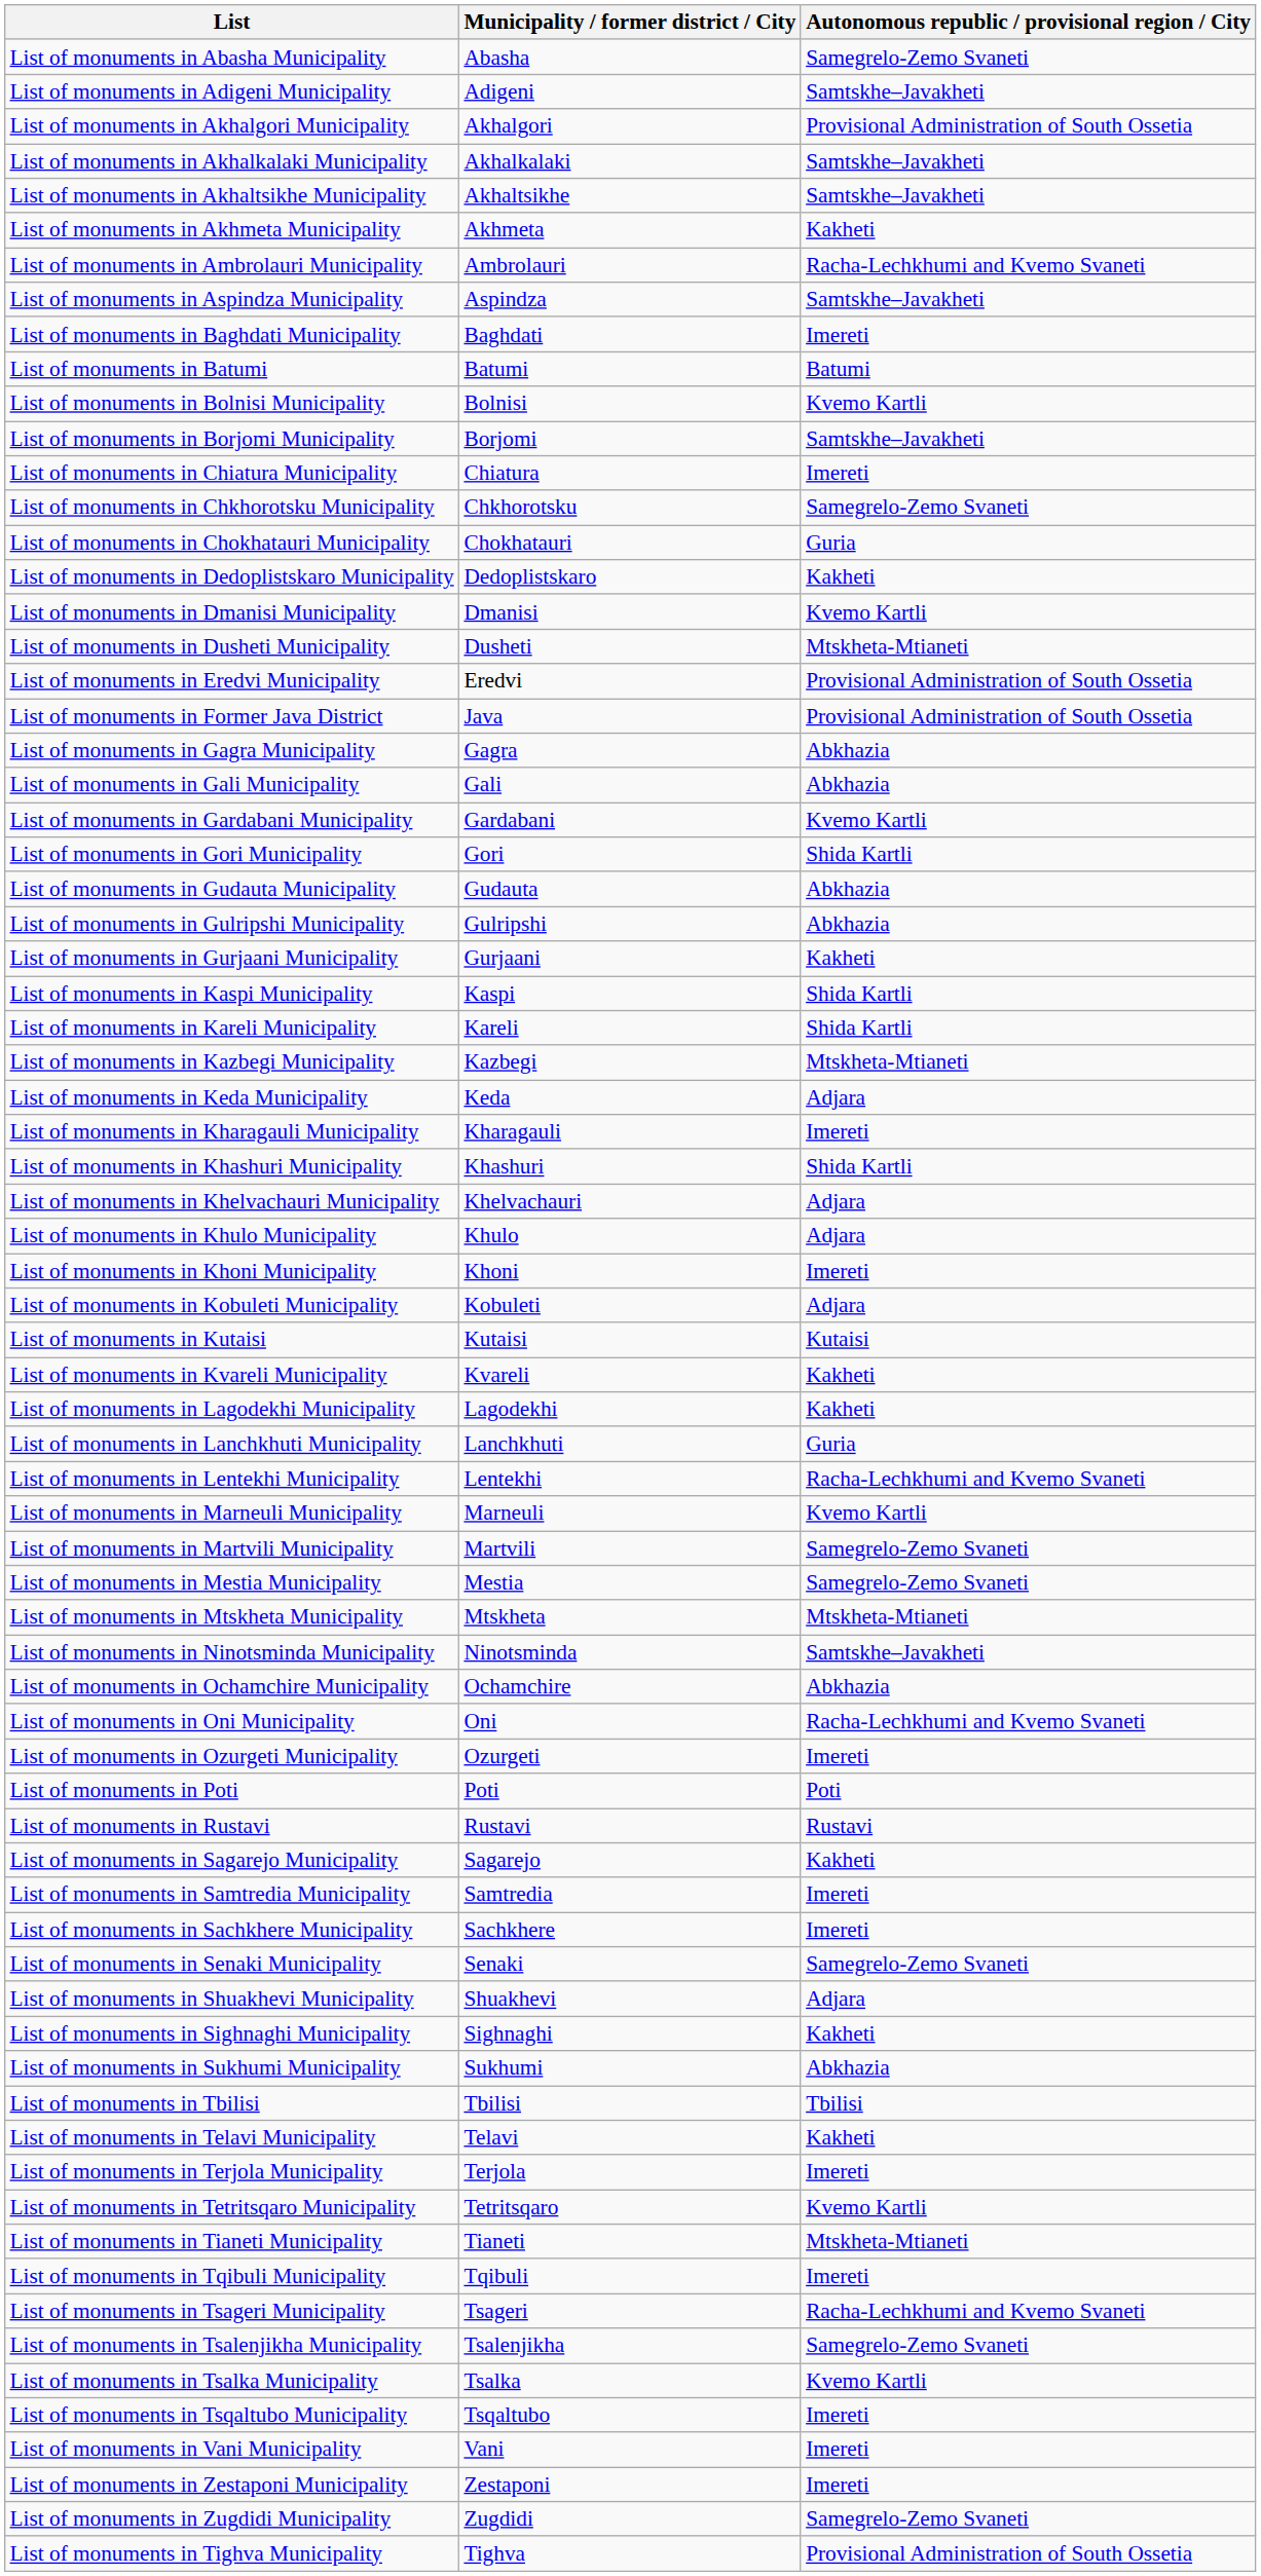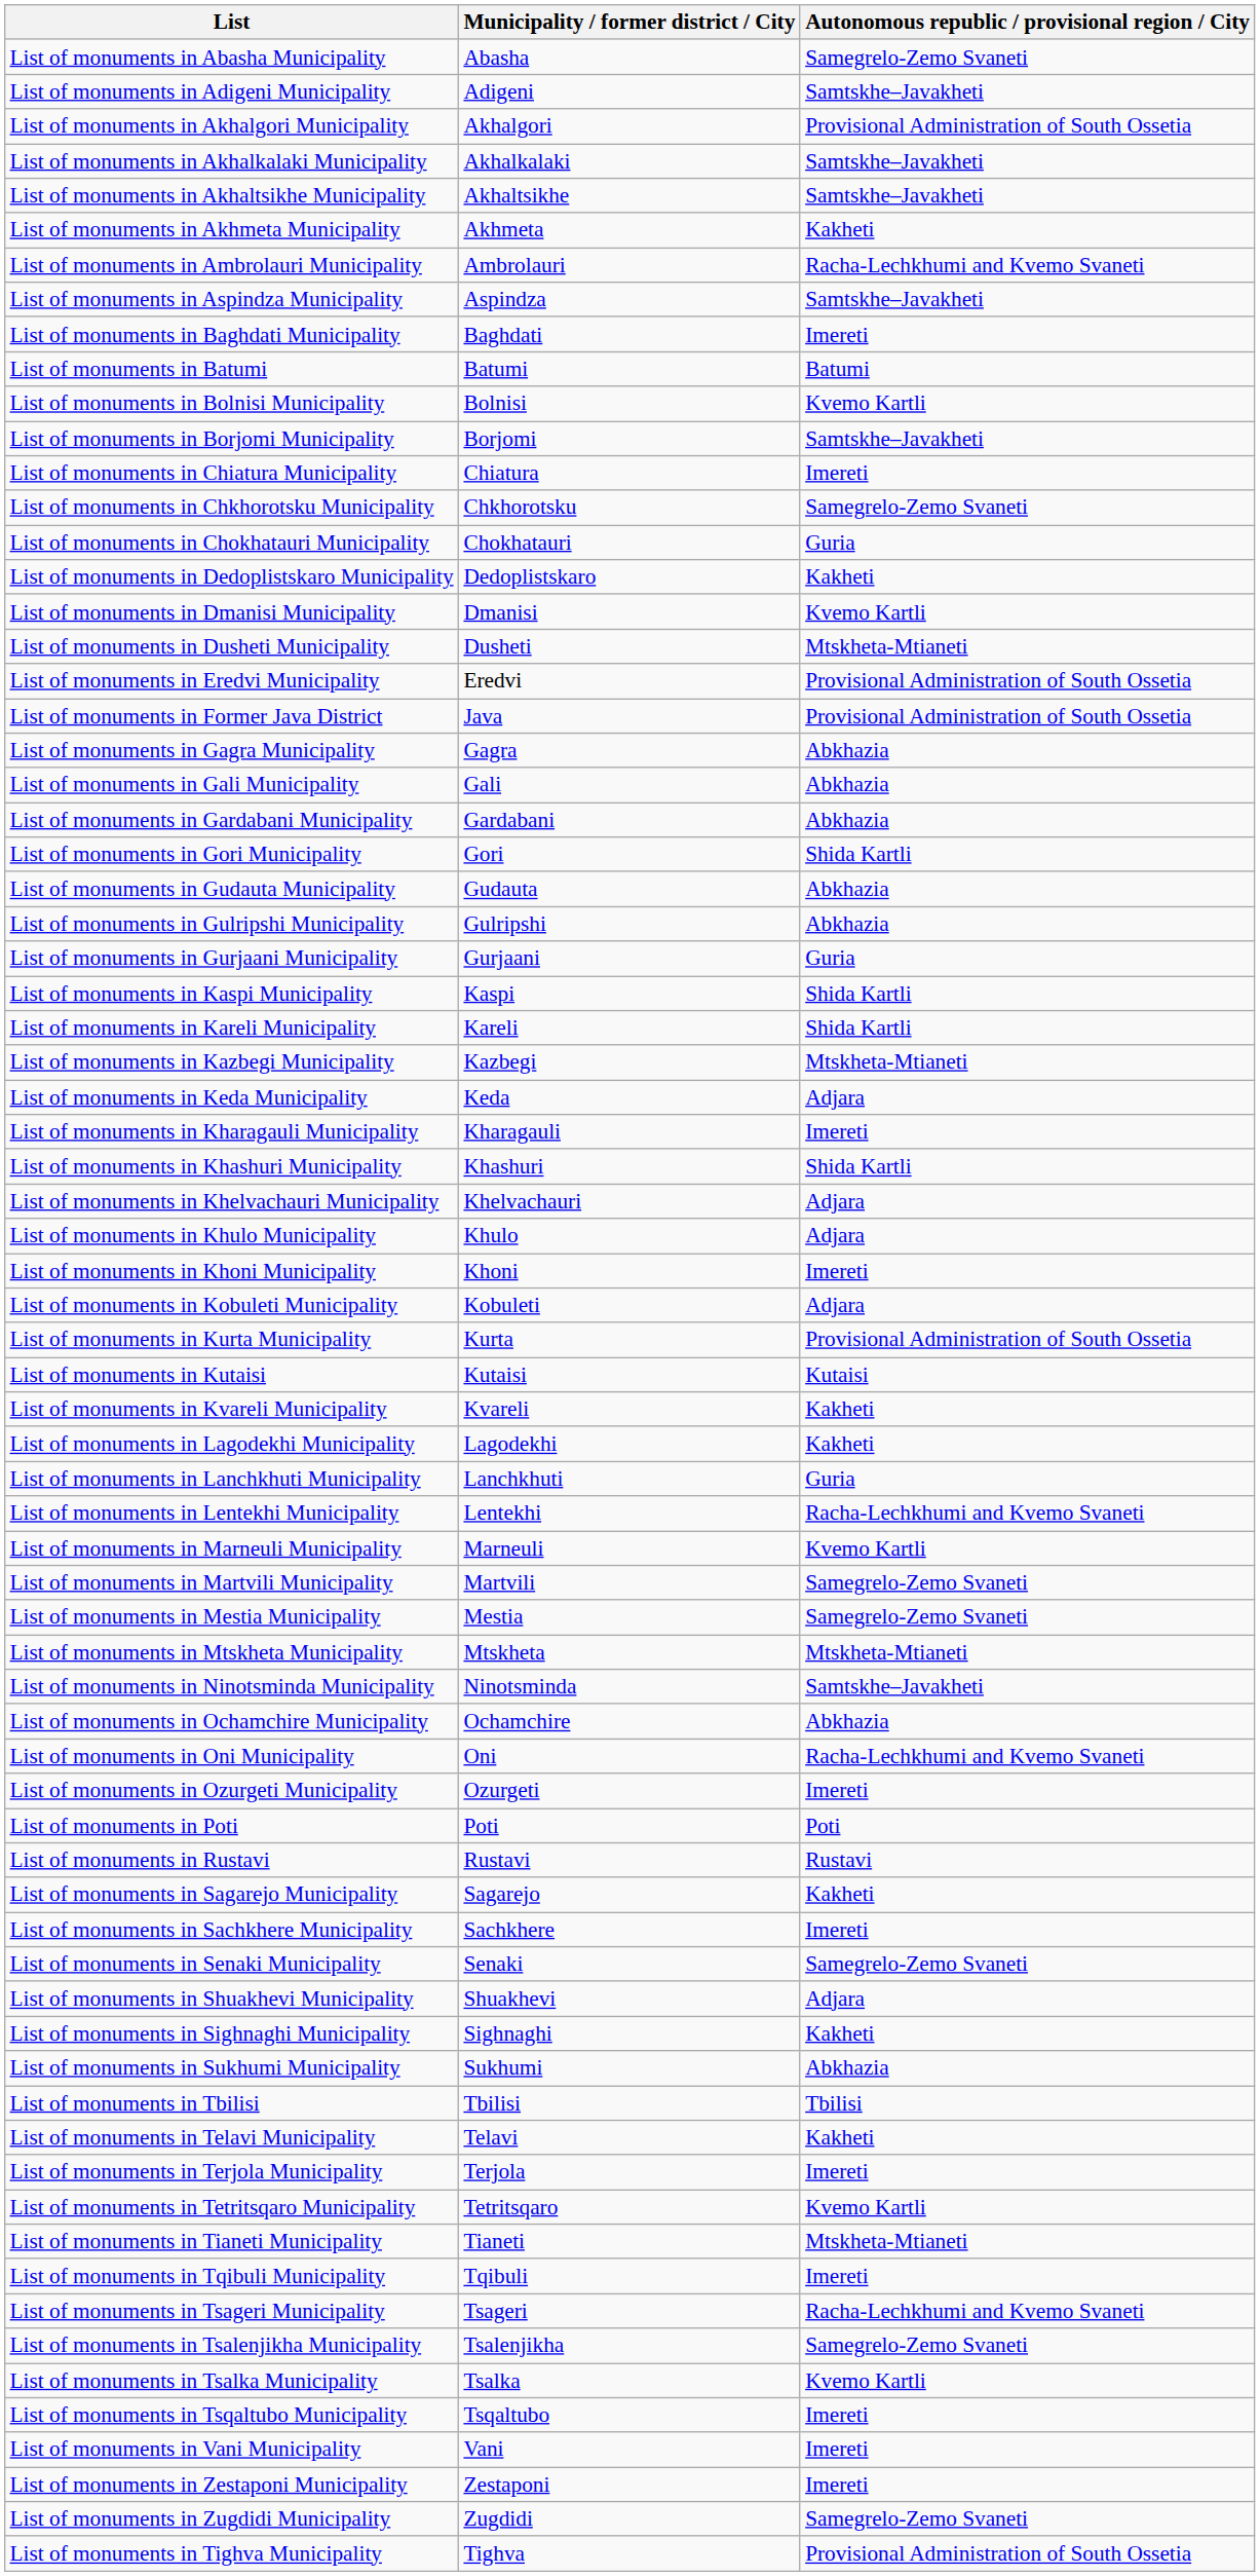List of monuments in Gardabani Municipality | Autonomous republic / provisional region / City: Kvemo Kartli -> Abkhazia
List of monuments in Gurjaani Municipality | Autonomous republic / provisional region / City: Kakheti -> Guria
+ row: List of monuments in Kurta Municipality | Kurta | Provisional Administration of South Ossetia
- row: List of monuments in Samtredia Municipality | Samtredia | Imereti
